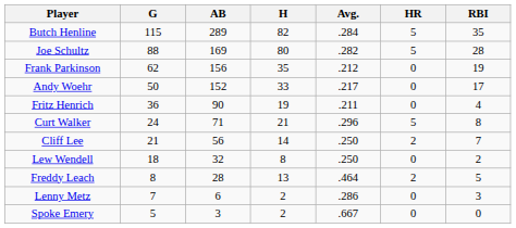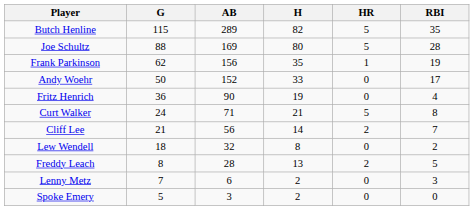- column: Avg. | .284 | .282 | .212 | .217 | .211 | .296 | .250 | .250 | .464 | .286 | .667
Frank Parkinson | HR: 0 -> 1
